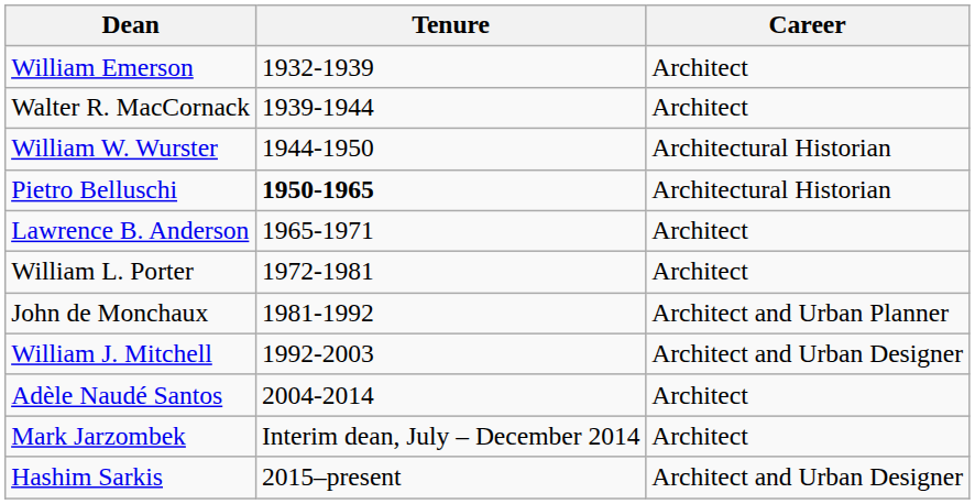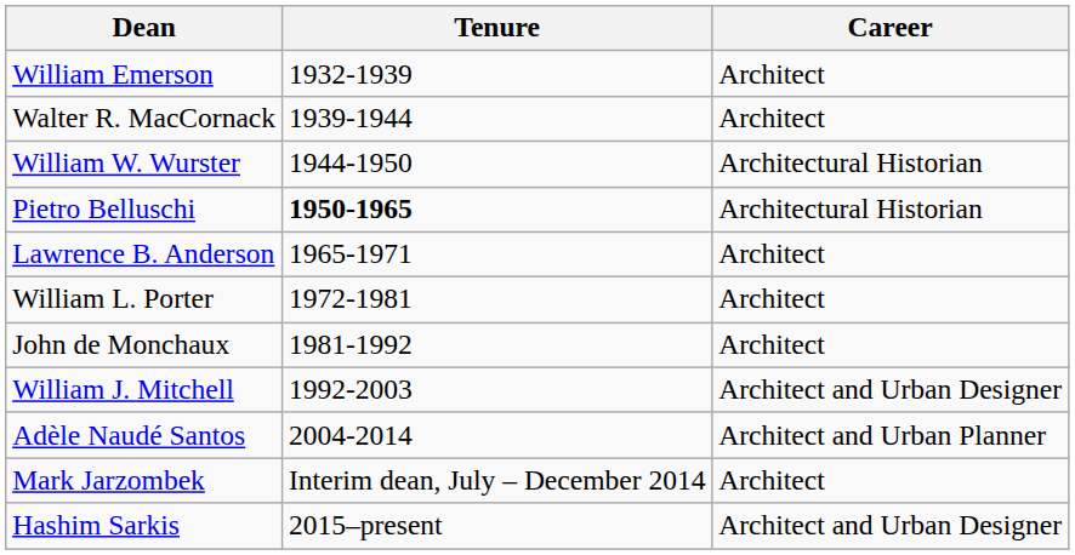John de Monchaux | Career: Architect and Urban Planner -> Architect
Adèle Naudé Santos | Career: Architect -> Architect and Urban Planner
